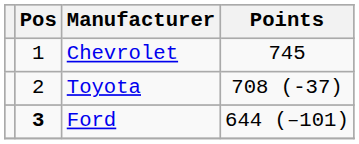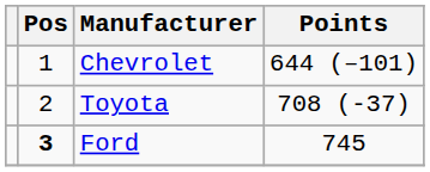Chevrolet | Points: 745 -> 644 (–101)
Ford | Points: 644 (–101) -> 745
